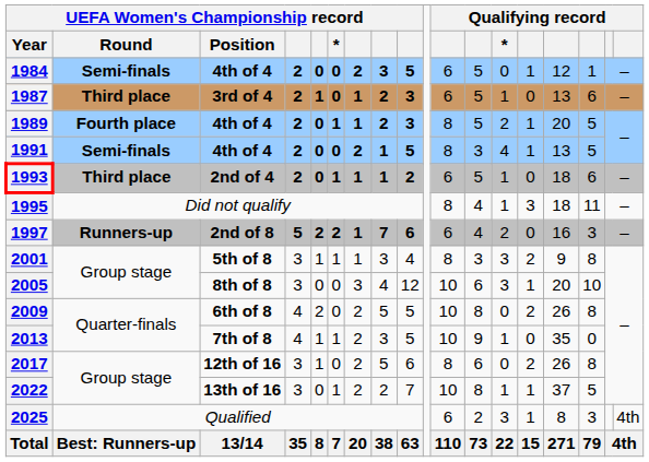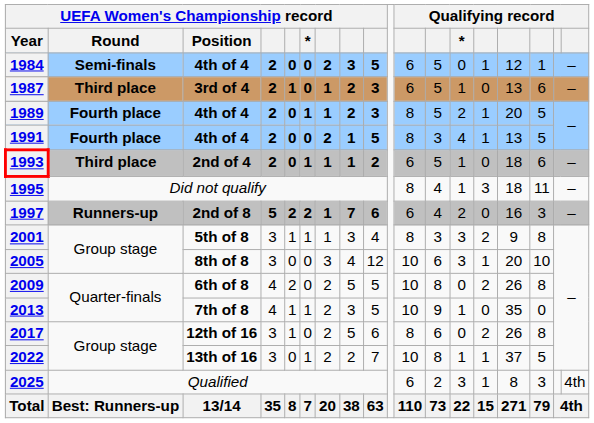1991 | UEFA Women's Championship record / Round: Semi-finals -> Fourth place
